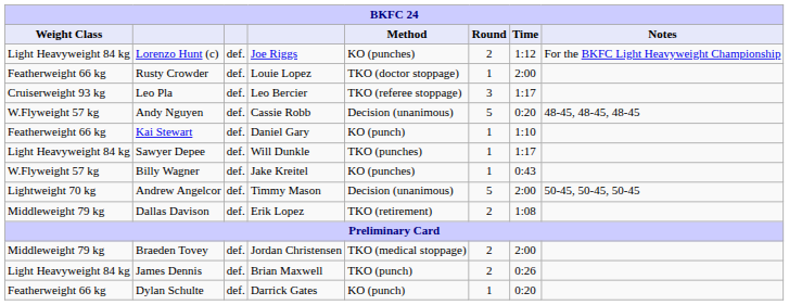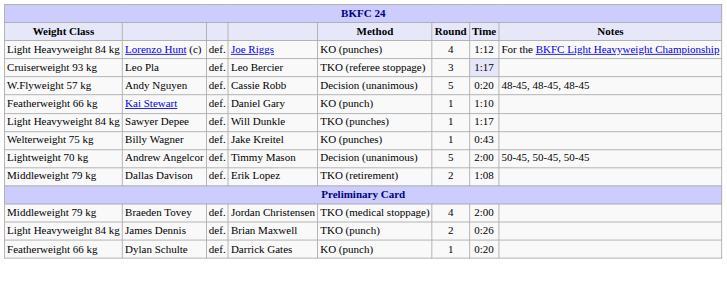Lorenzo Hunt (c) | Round: 2 -> 4
- row: Featherweight 66 kg | Rusty Crowder | def. | Louie Lopez | TKO (doctor stoppage) | 1 | 2:00
Leo Pla | Time: no background -> lavender background
Billy Wagner | Weight Class: W.Flyweight 57 kg -> Welterweight 75 kg
Braeden Tovey | Round: 2 -> 4
